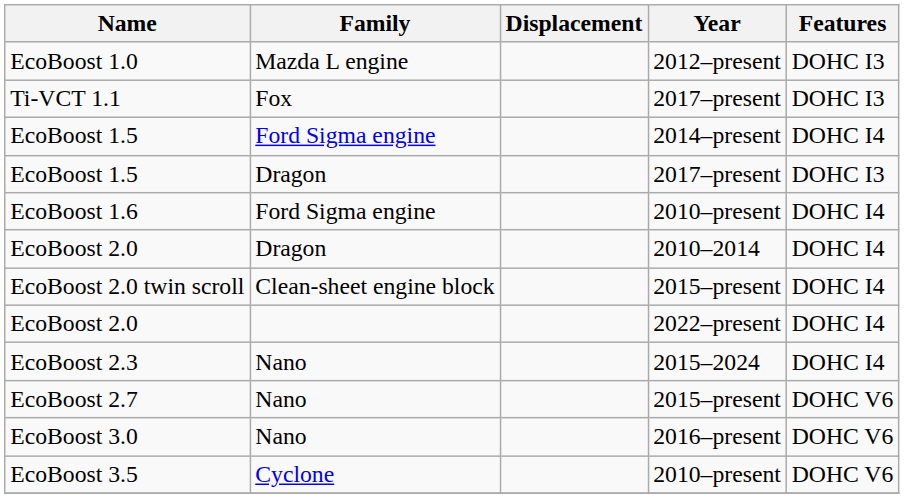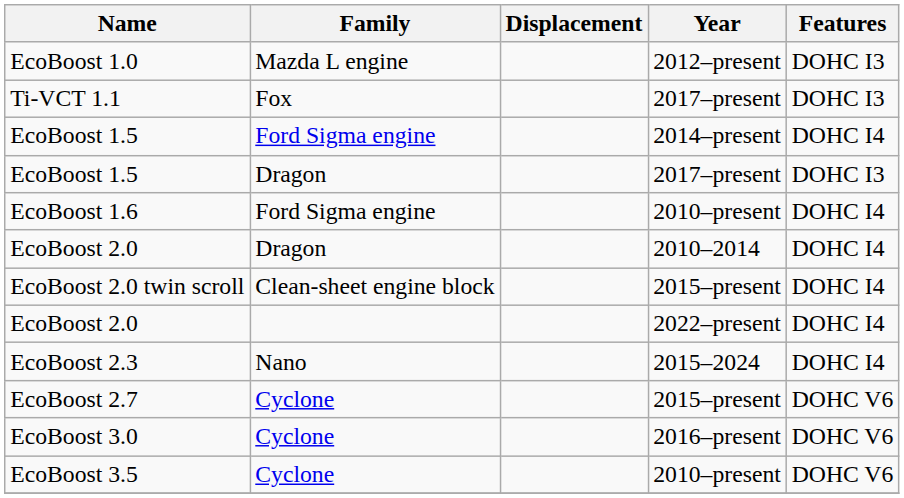EcoBoost 2.7 | Family: Nano -> Cyclone
EcoBoost 3.0 | Family: Nano -> Cyclone
